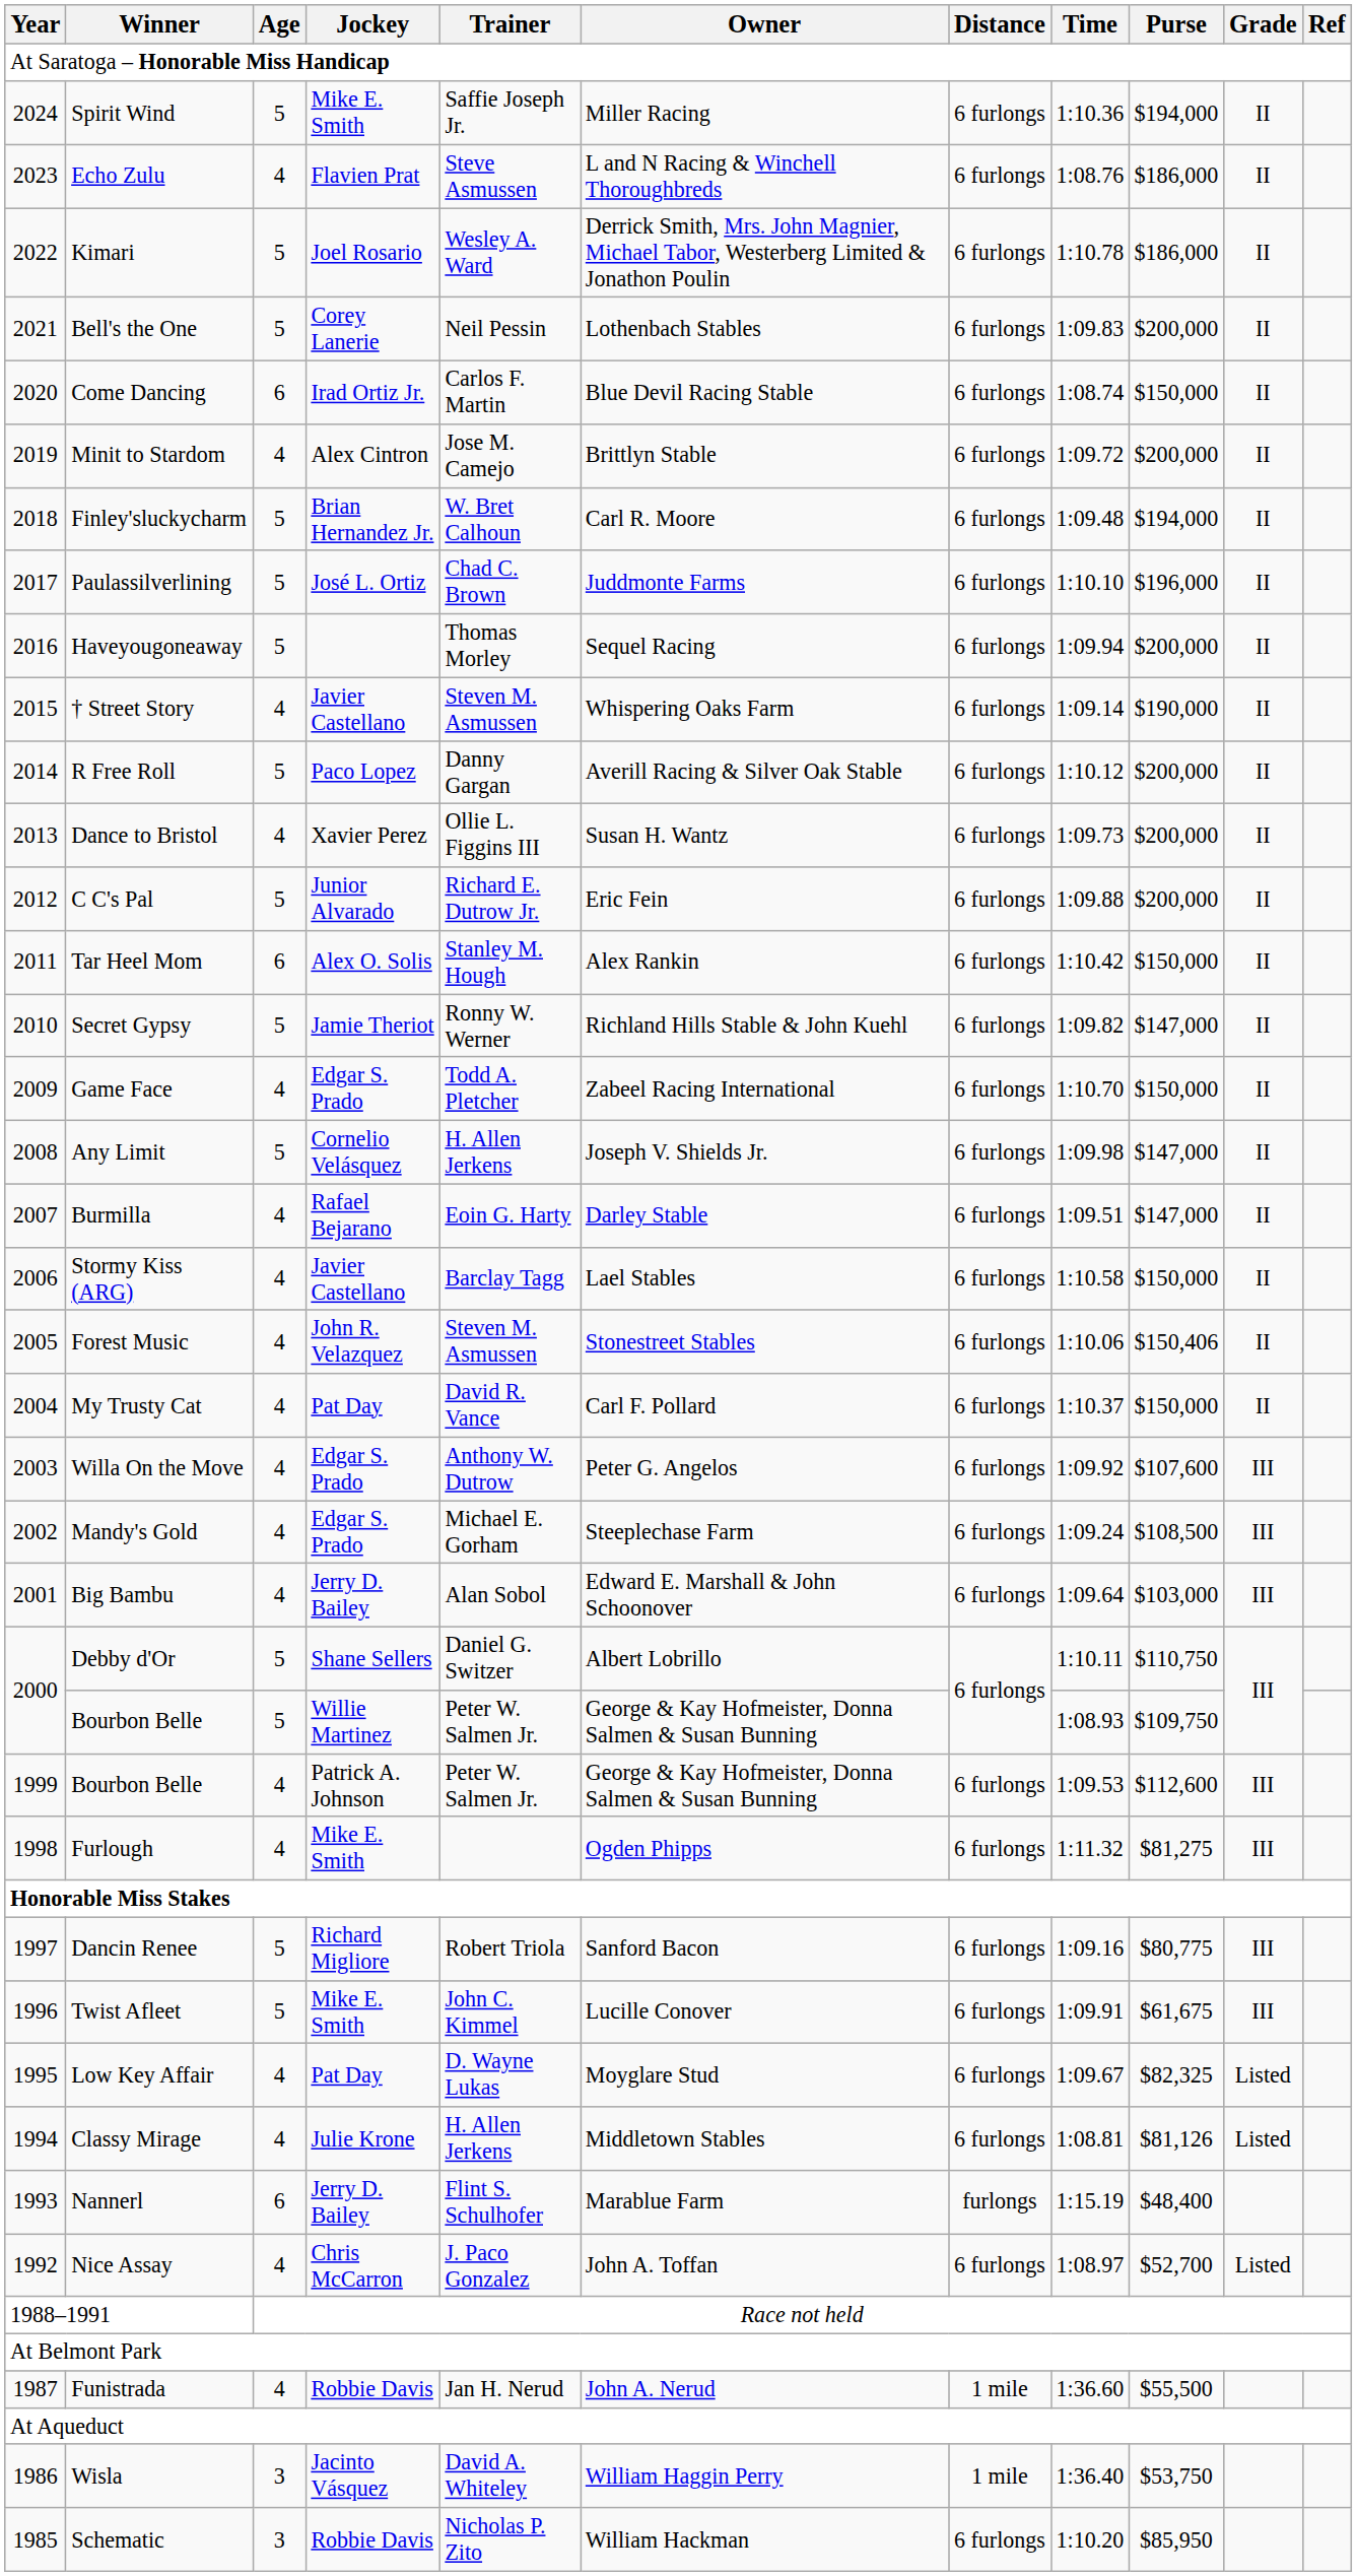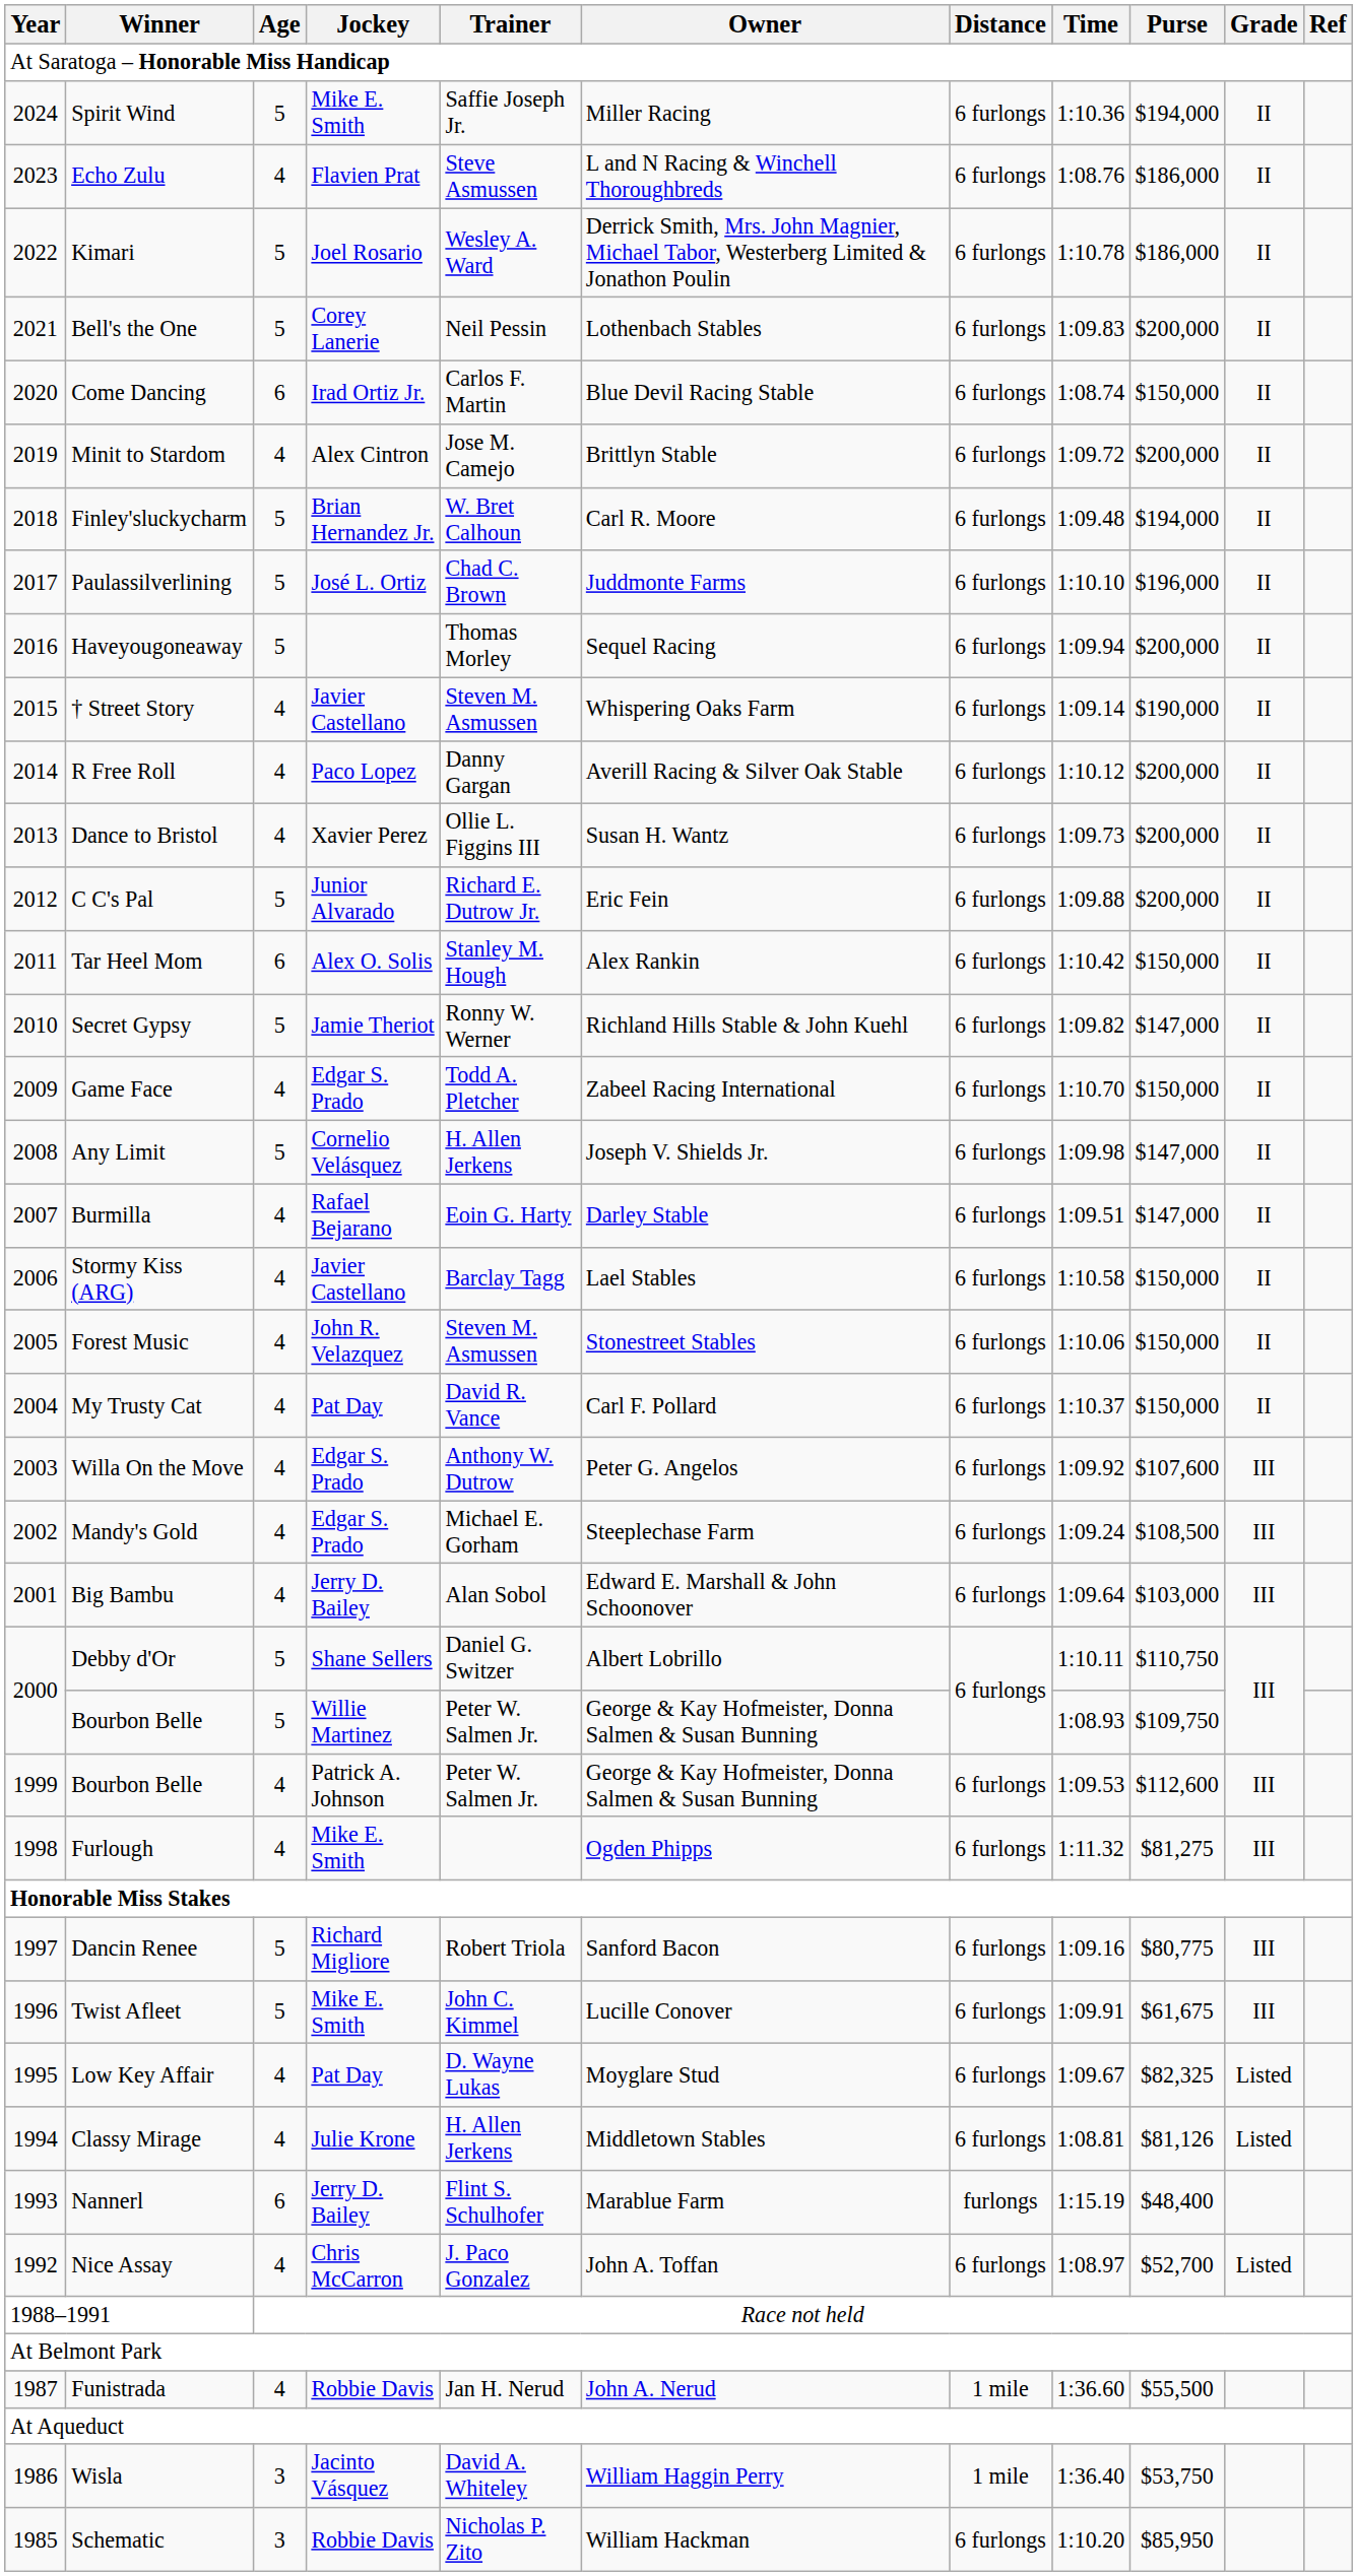R Free Roll | Age: 5 -> 4
Forest Music | Purse: $150,406 -> $150,000
